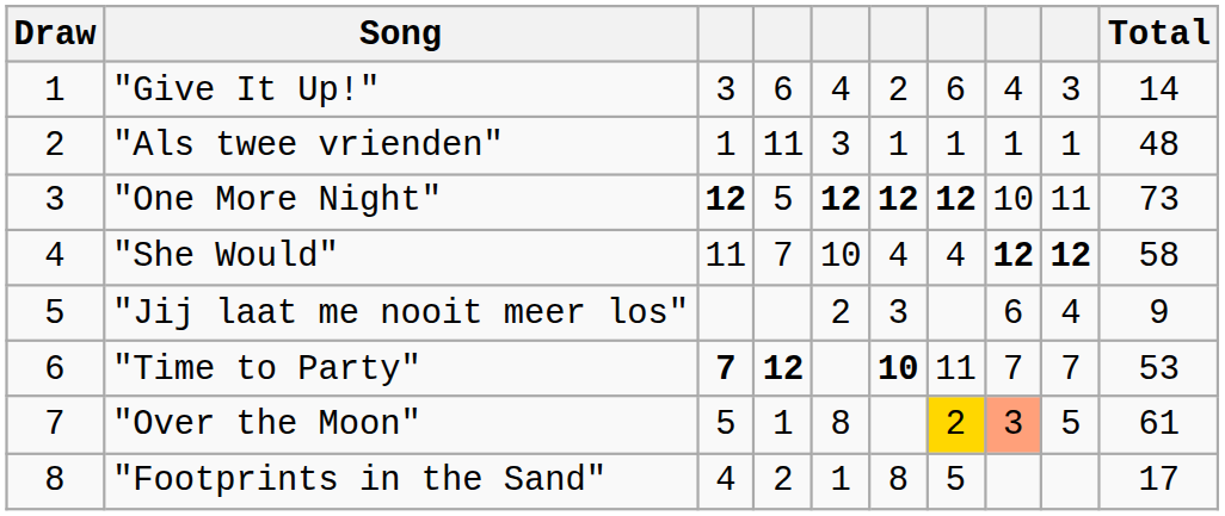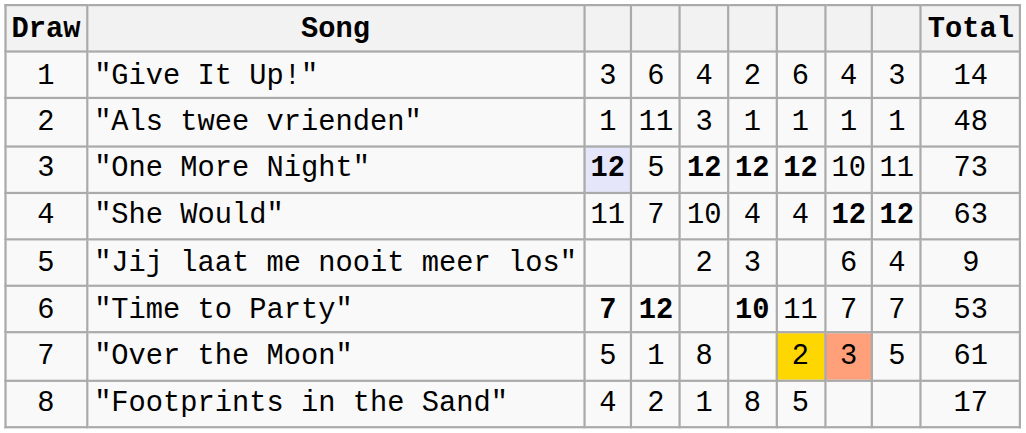"One More Night" | column 3: no background -> lavender background
"She Would" | Total: 58 -> 63
